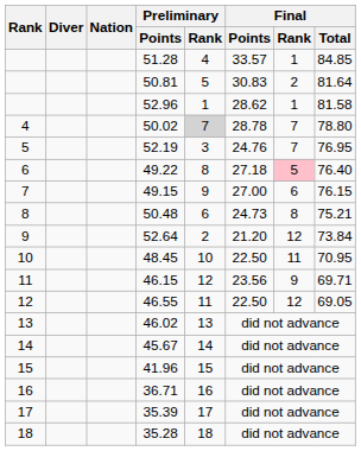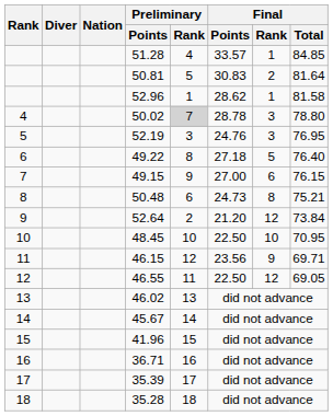50.02 | Final / Rank: 7 -> 3
52.19 | Final / Rank: 7 -> 3
49.22 | Final / Rank: pink background -> no background
48.45 | Final / Rank: 11 -> 10
